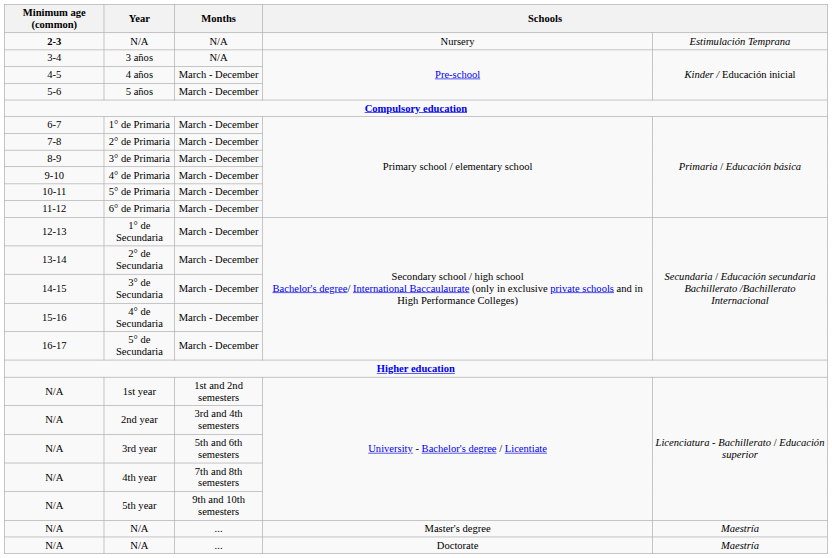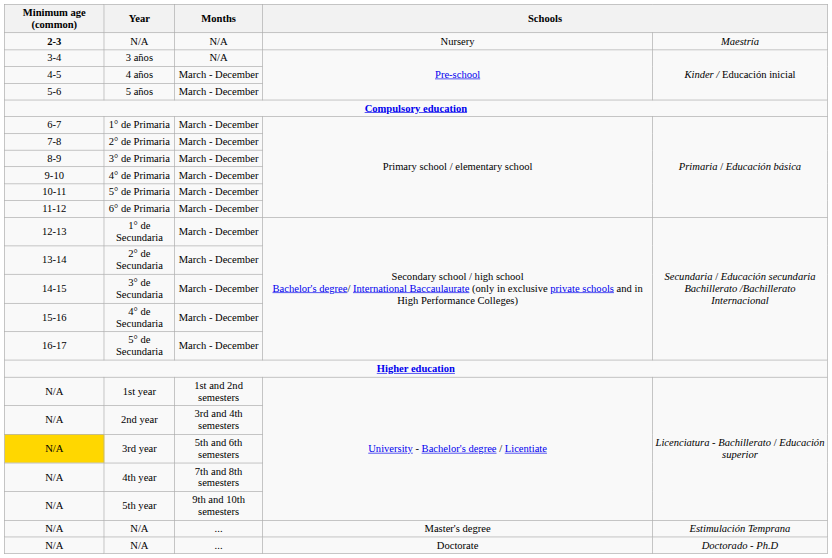N/A / Nursery | column 5: Estimulación Temprana -> Maestría
3rd year | Minimum age (common): no background -> gold background
N/A / Master's degree | column 5: Maestría -> Estimulación Temprana
N/A / Doctorate | column 5: Maestría -> Doctorado - Ph.D
